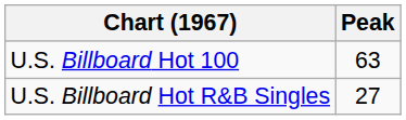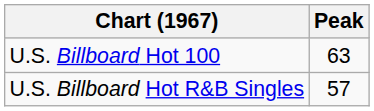U.S. Billboard Hot R&B Singles | Peak: 27 -> 57
